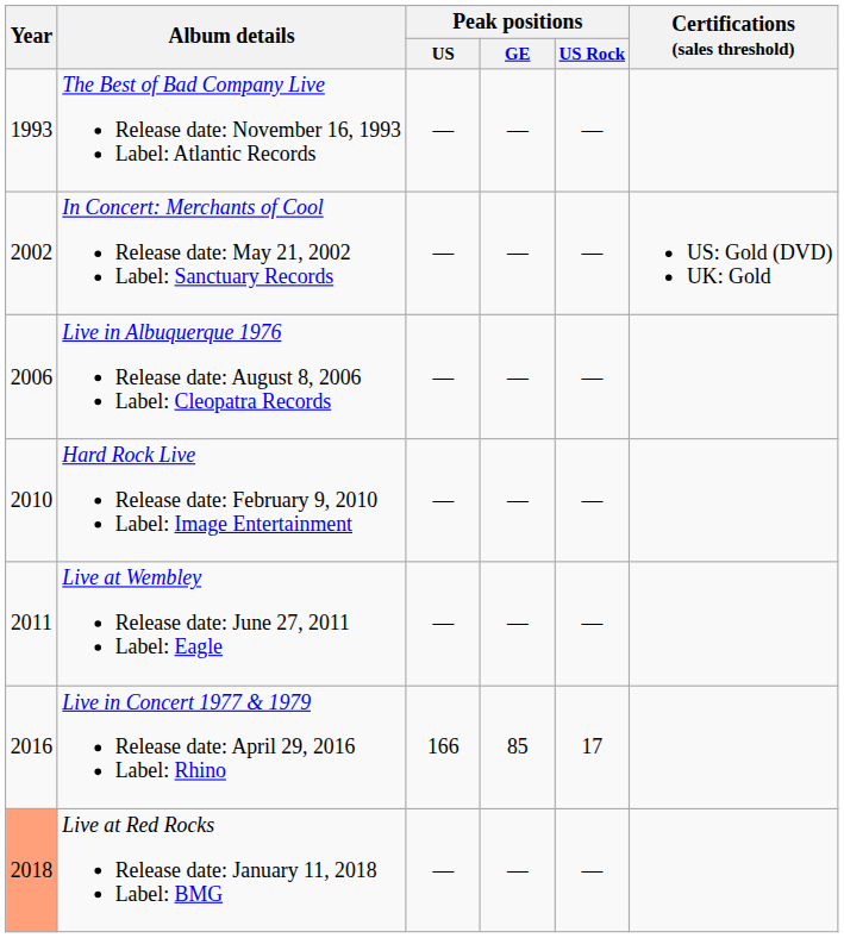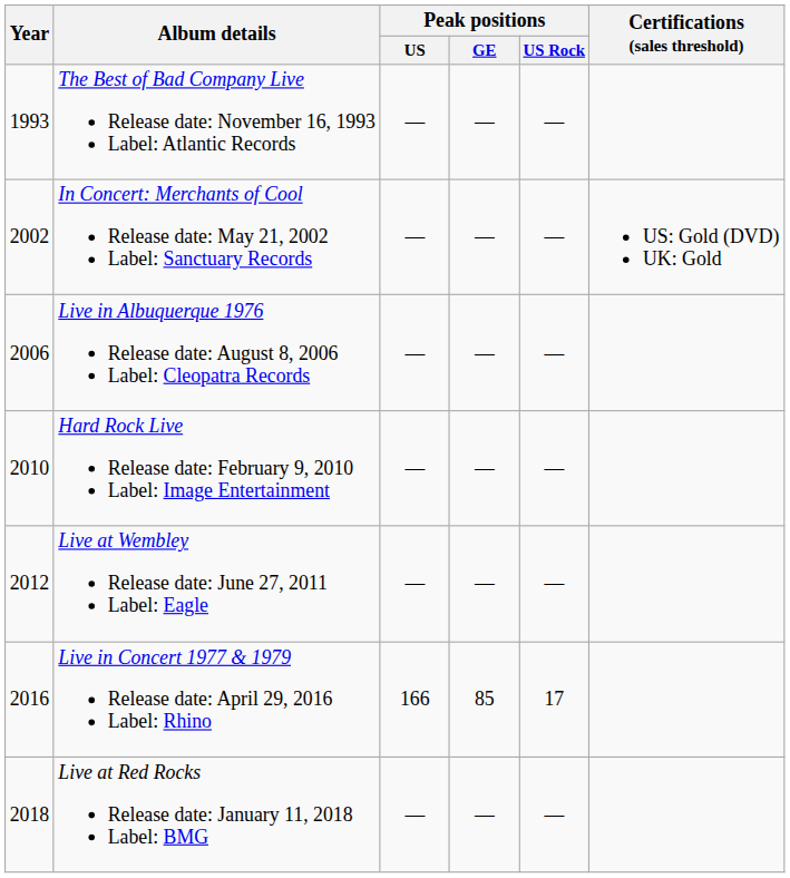Live at Wembley Release date: June 27, 2011 Label: Eagle | Year: 2011 -> 2012
Live at Red Rocks Release date: January 11, 2018 Label: BMG | Year: lightsalmon background -> no background
